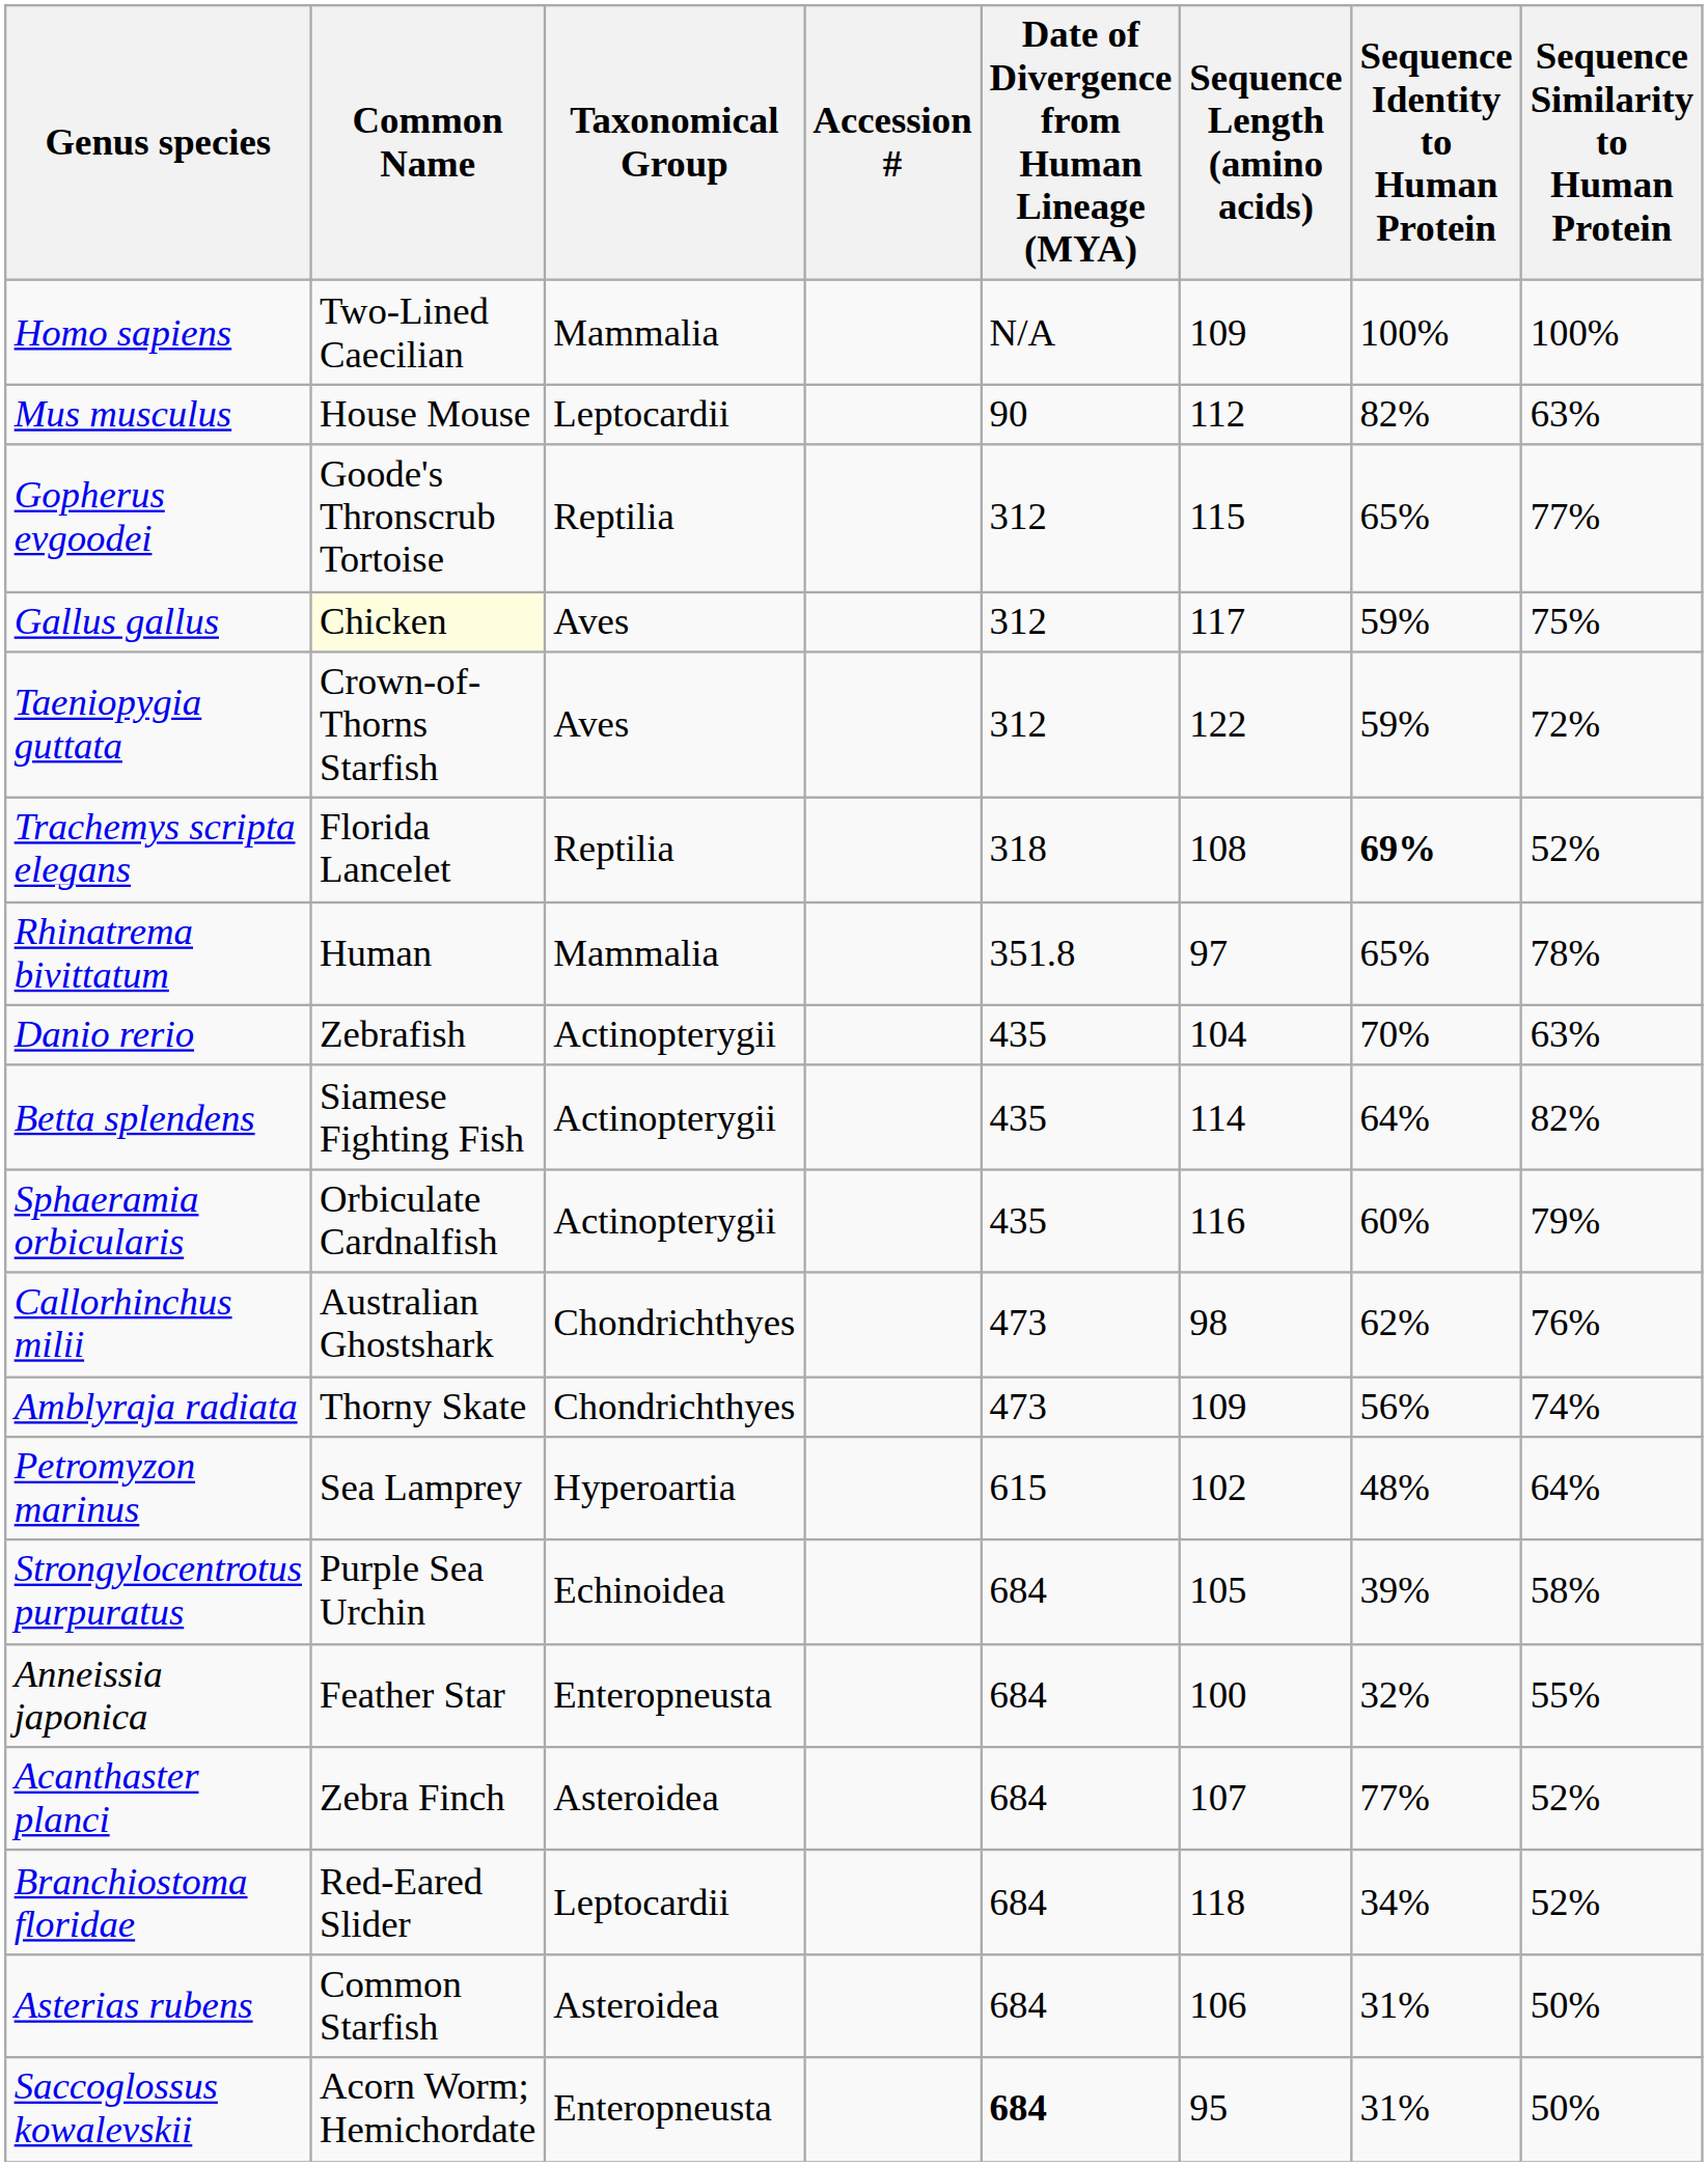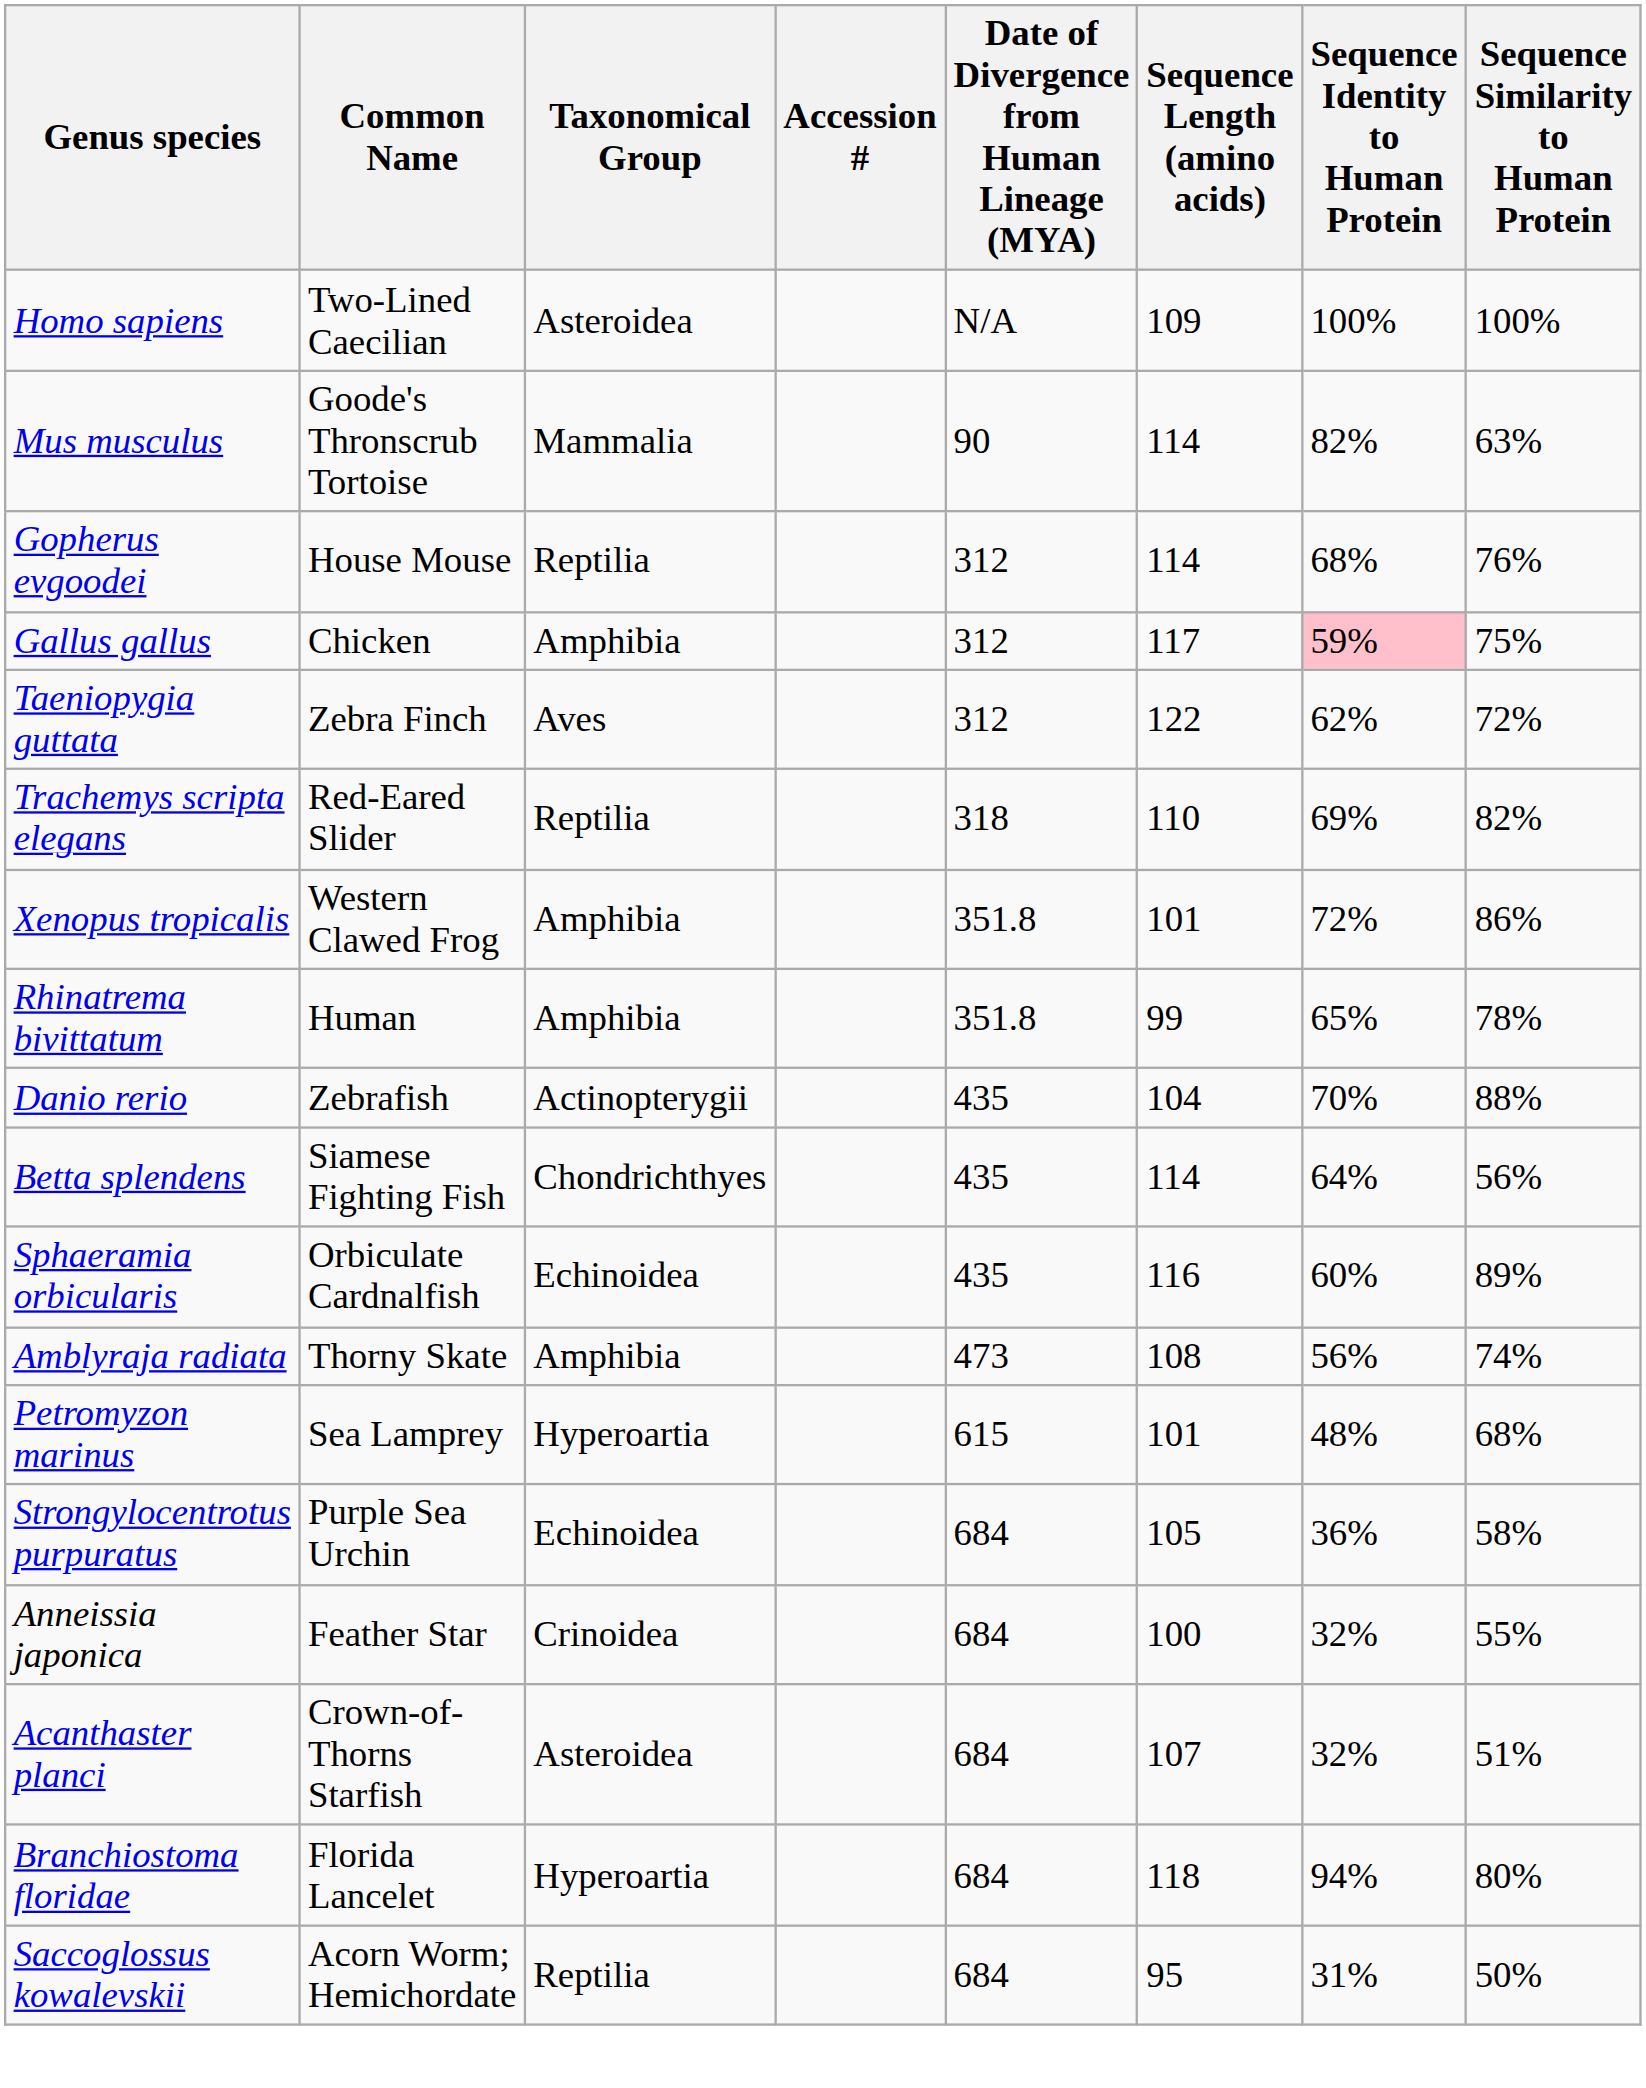Homo sapiens | Taxonomical Group: Mammalia -> Asteroidea
Mus musculus | Common Name: House Mouse -> Goode's Thronscrub Tortoise
Mus musculus | Taxonomical Group: Leptocardii -> Mammalia
Mus musculus | Sequence Length (amino acids): 112 -> 114
Gopherus evgoodei | Common Name: Goode's Thronscrub Tortoise -> House Mouse
Gopherus evgoodei | Sequence Length (amino acids): 115 -> 114
Gopherus evgoodei | Sequence Identity to Human Protein: 65% -> 68%
Gopherus evgoodei | Sequence Similarity to Human Protein: 77% -> 76%
Gallus gallus | Common Name: lightyellow background -> no background
Gallus gallus | Taxonomical Group: Aves -> Amphibia
Gallus gallus | Sequence Identity to Human Protein: no background -> pink background
Taeniopygia guttata | Common Name: Crown-of-Thorns Starfish -> Zebra Finch
Taeniopygia guttata | Sequence Identity to Human Protein: 59% -> 62%
Trachemys scripta elegans | Common Name: Florida Lancelet -> Red-Eared Slider
Trachemys scripta elegans | Sequence Length (amino acids): 108 -> 110
Trachemys scripta elegans | Sequence Identity to Human Protein: bold -> normal
Trachemys scripta elegans | Sequence Similarity to Human Protein: 52% -> 82%
+ row: Xenopus tropicalis | Western Clawed Frog | Amphibia | 351.8 | 101 | 72% | 86%
Rhinatrema bivittatum | Taxonomical Group: Mammalia -> Amphibia
Rhinatrema bivittatum | Sequence Length (amino acids): 97 -> 99
Danio rerio | Sequence Similarity to Human Protein: 63% -> 88%
Betta splendens | Taxonomical Group: Actinopterygii -> Chondrichthyes
Betta splendens | Sequence Similarity to Human Protein: 82% -> 56%
Sphaeramia orbicularis | Taxonomical Group: Actinopterygii -> Echinoidea
Sphaeramia orbicularis | Sequence Similarity to Human Protein: 79% -> 89%
- row: Callorhinchus milii | Australian Ghostshark | Chondrichthyes | 473 | 98 | 62% | 76%
Amblyraja radiata | Taxonomical Group: Chondrichthyes -> Amphibia
Amblyraja radiata | Sequence Length (amino acids): 109 -> 108
Petromyzon marinus | Sequence Length (amino acids): 102 -> 101
Petromyzon marinus | Sequence Similarity to Human Protein: 64% -> 68%
Strongylocentrotus purpuratus | Sequence Identity to Human Protein: 39% -> 36%
Anneissia japonica | Taxonomical Group: Enteropneusta -> Crinoidea
Acanthaster planci | Common Name: Zebra Finch -> Crown-of-Thorns Starfish
Acanthaster planci | Sequence Identity to Human Protein: 77% -> 32%
Acanthaster planci | Sequence Similarity to Human Protein: 52% -> 51%
Branchiostoma floridae | Common Name: Red-Eared Slider -> Florida Lancelet
Branchiostoma floridae | Taxonomical Group: Leptocardii -> Hyperoartia
Branchiostoma floridae | Sequence Identity to Human Protein: 34% -> 94%
Branchiostoma floridae | Sequence Similarity to Human Protein: 52% -> 80%
- row: Asterias rubens | Common Starfish | Asteroidea | 684 | 106 | 31% | 50%
Saccoglossus kowalevskii | Taxonomical Group: Enteropneusta -> Reptilia
Saccoglossus kowalevskii | Date of Divergence from Human Lineage (MYA): bold -> normal
